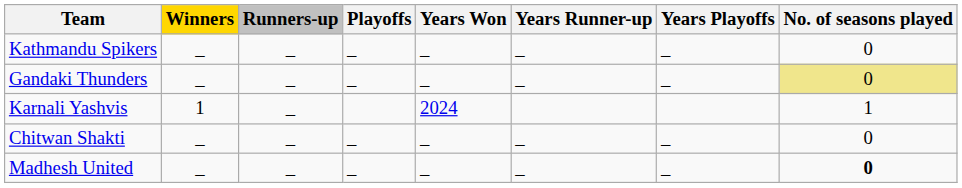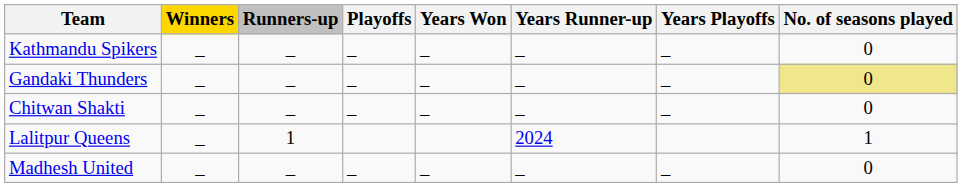- row: Karnali Yashvis | 1 | _ | 2024 | 1
+ row: Lalitpur Queens | _ | 1 | 2024 | 1
Madhesh United | No. of seasons played: bold -> normal
